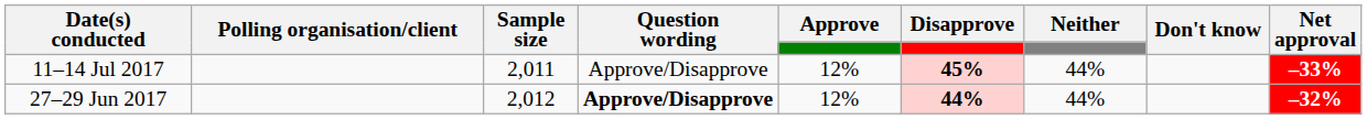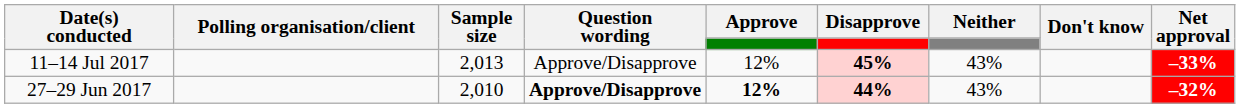11–14 Jul 2017 | Sample size: 2,011 -> 2,013
11–14 Jul 2017 | Neither: 44% -> 43%
27–29 Jun 2017 | Sample size: 2,012 -> 2,010
27–29 Jun 2017 | Approve: normal -> bold
27–29 Jun 2017 | Neither: 44% -> 43%
